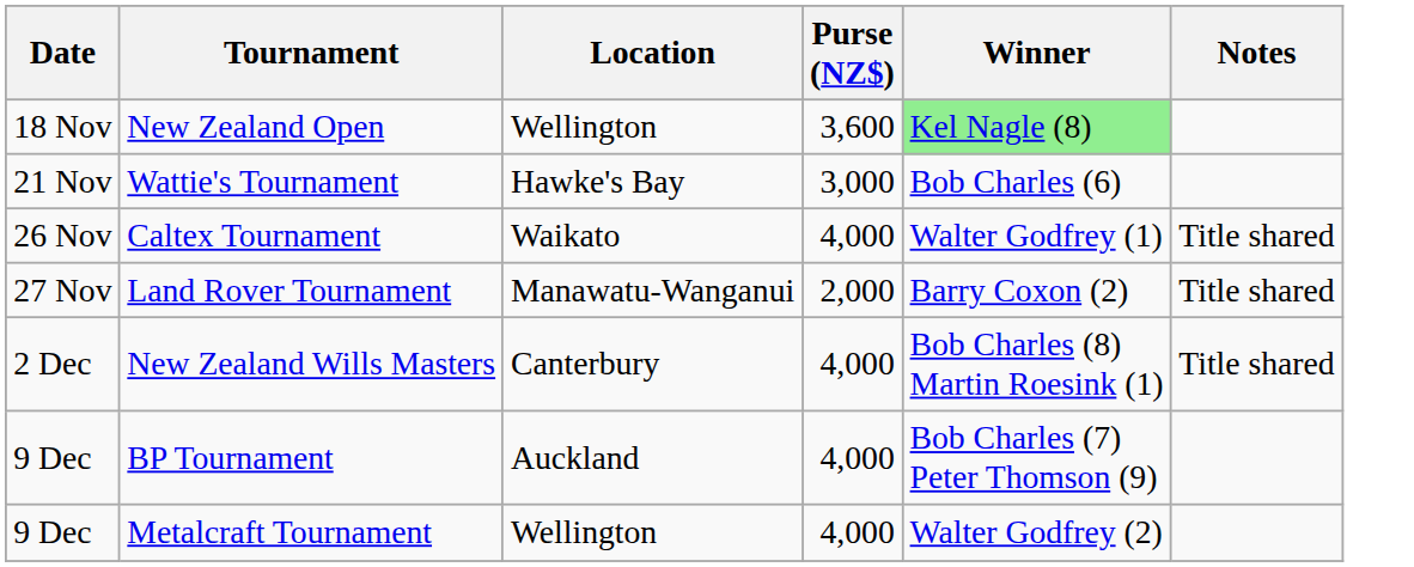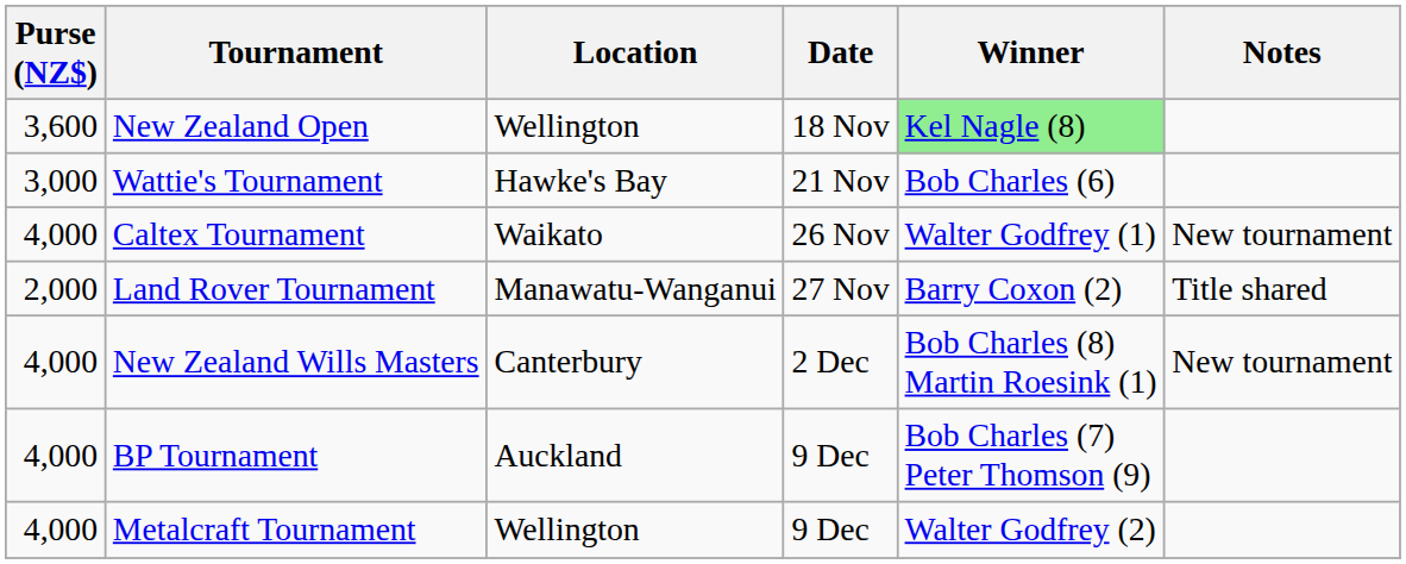columns swapped: Date <-> Purse (NZ$)
Caltex Tournament | Notes: Title shared -> New tournament
New Zealand Wills Masters | Notes: Title shared -> New tournament
